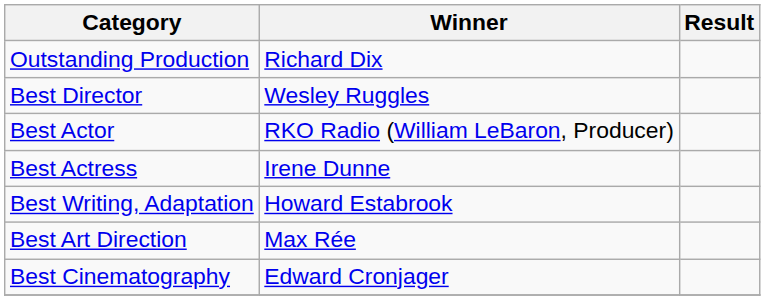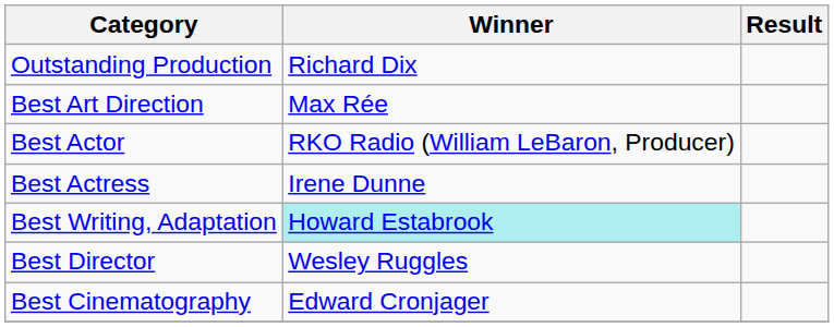rows swapped: Best Director <-> Best Art Direction
Best Writing, Adaptation | Winner: no background -> paleturquoise background
